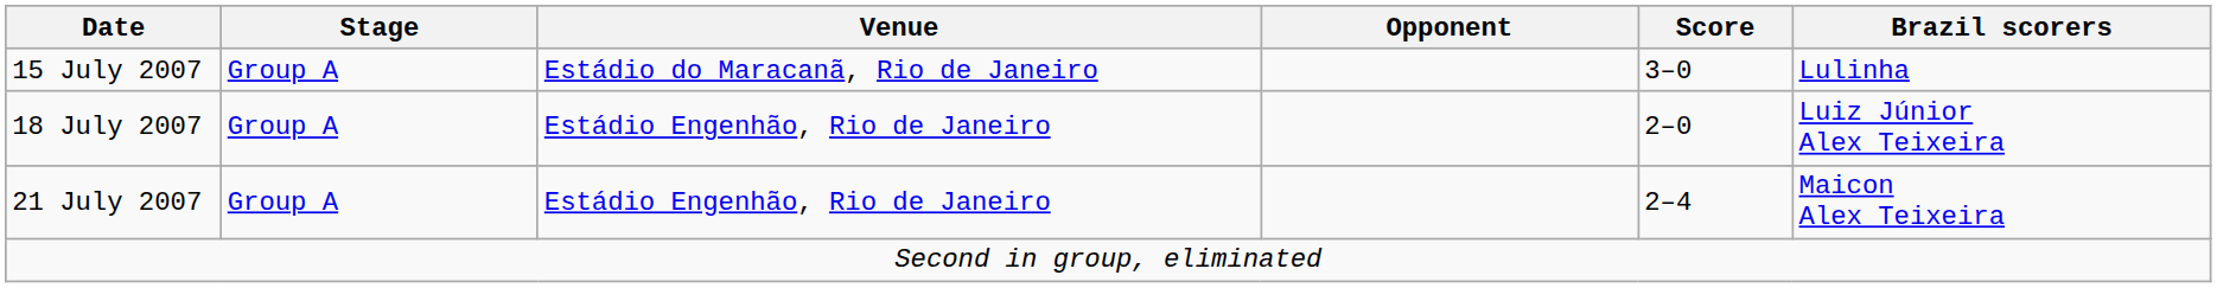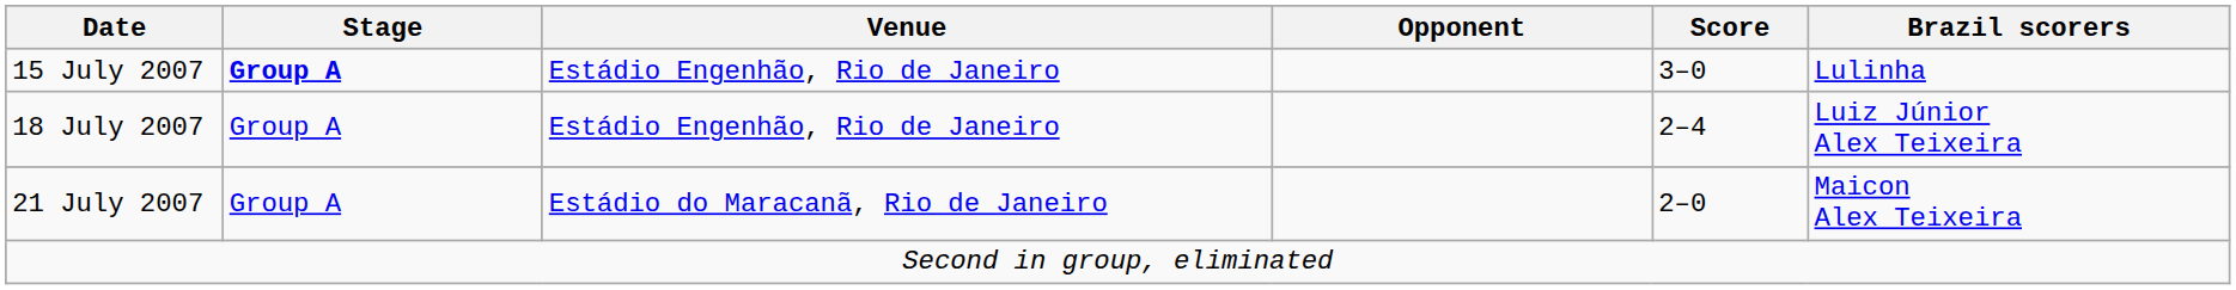15 July 2007 | Stage: normal -> bold
15 July 2007 | Venue: Estádio do Maracanã, Rio de Janeiro -> Estádio Engenhão, Rio de Janeiro
18 July 2007 | Score: 2–0 -> 2–4
21 July 2007 | Venue: Estádio Engenhão, Rio de Janeiro -> Estádio do Maracanã, Rio de Janeiro
21 July 2007 | Score: 2–4 -> 2–0
